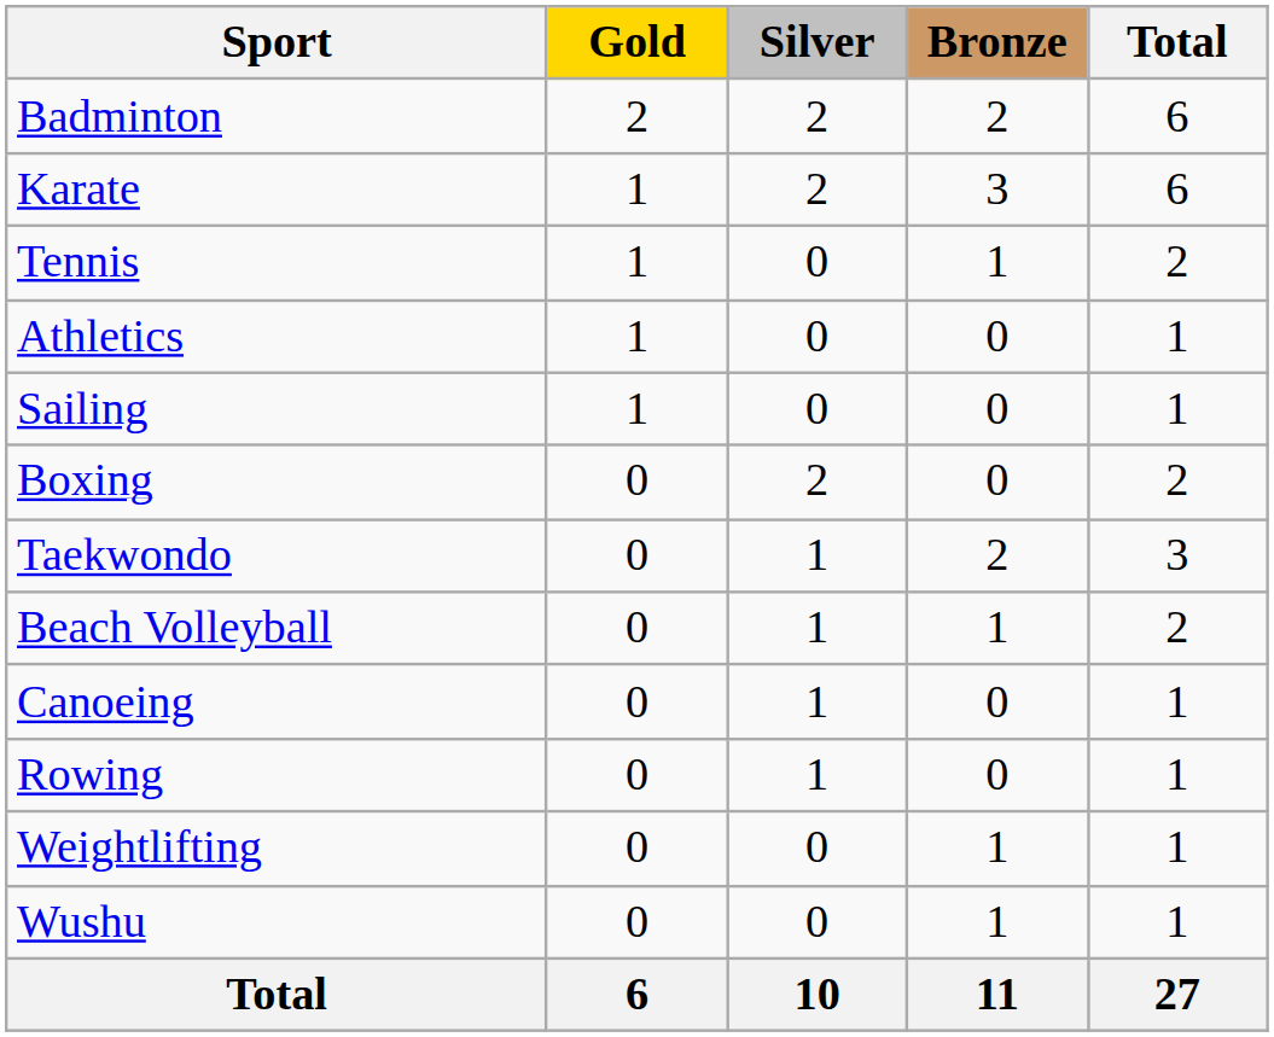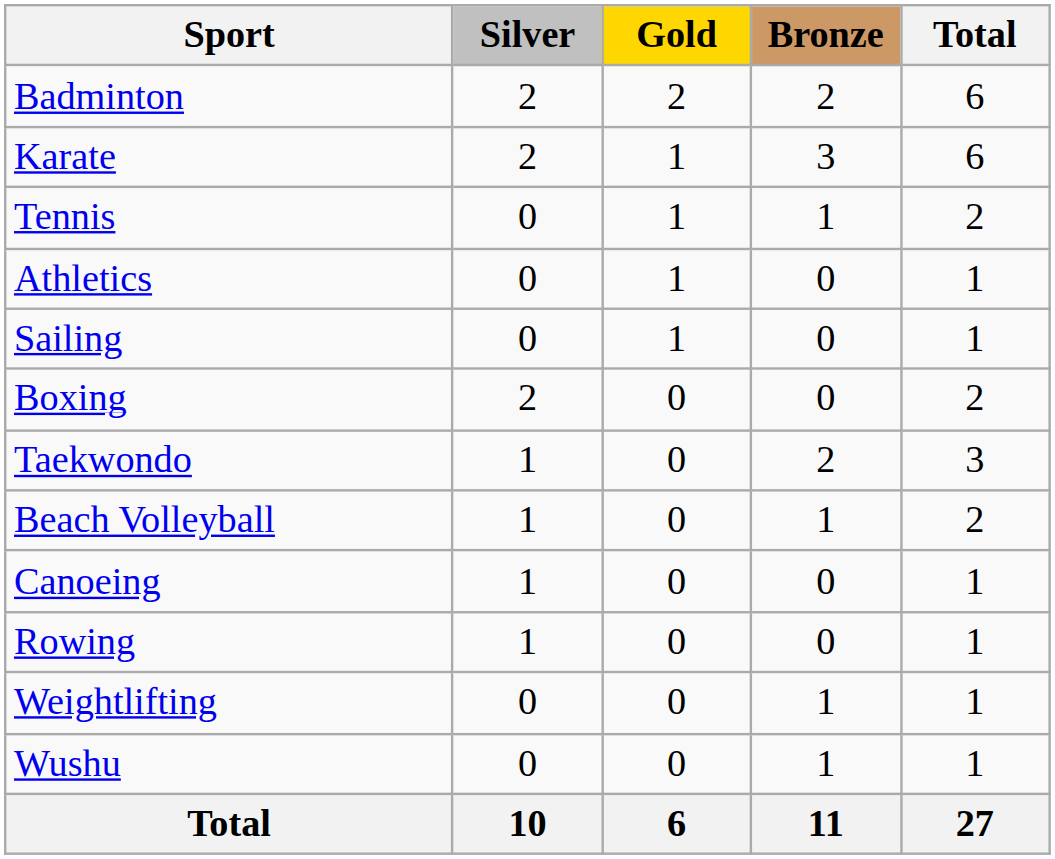columns swapped: Gold <-> Silver
